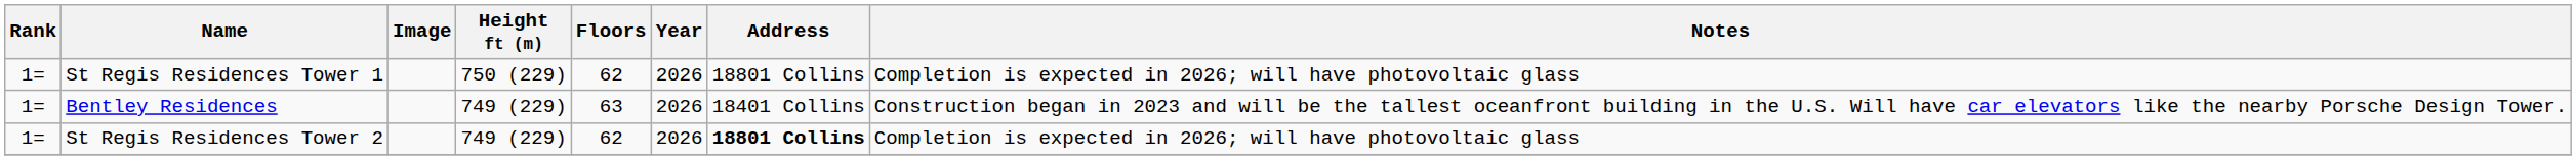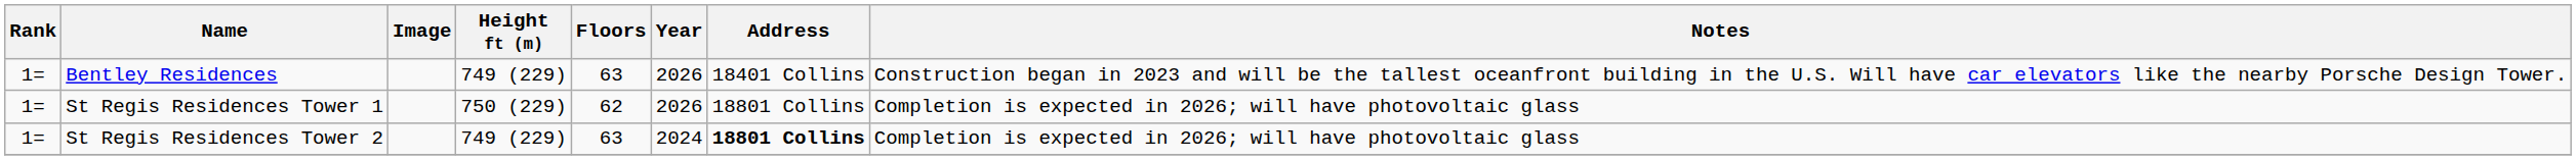rows swapped: Bentley Residences <-> St Regis Residences Tower 1
St Regis Residences Tower 2 | Floors: 62 -> 63
St Regis Residences Tower 2 | Year: 2026 -> 2024
